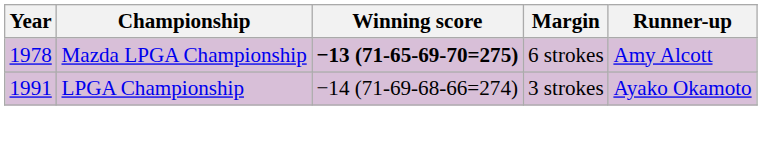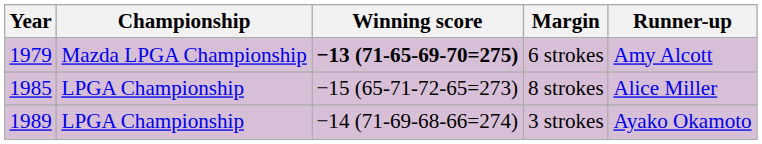6 strokes | Year: 1978 -> 1979
+ row: 1985 | LPGA Championship | −15 (65-71-72-65=273) | 8 strokes | Alice Miller
3 strokes | Year: 1991 -> 1989
